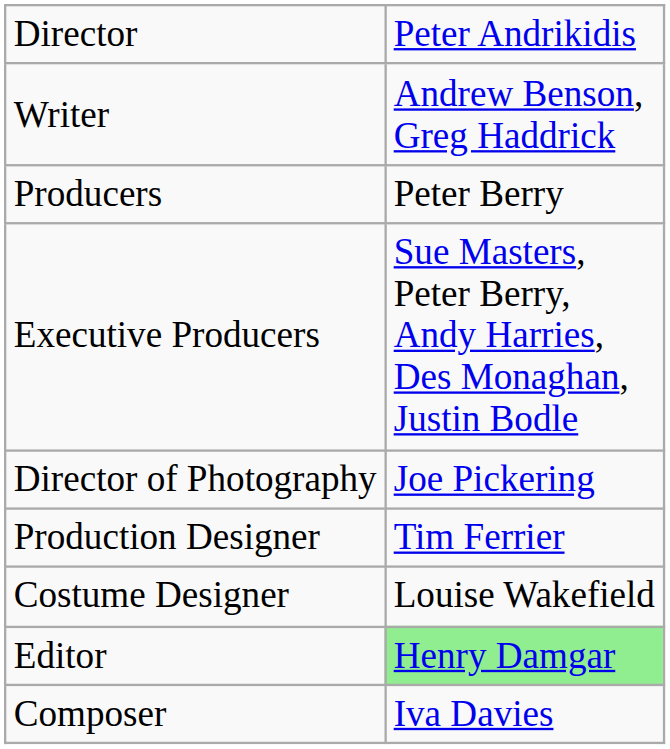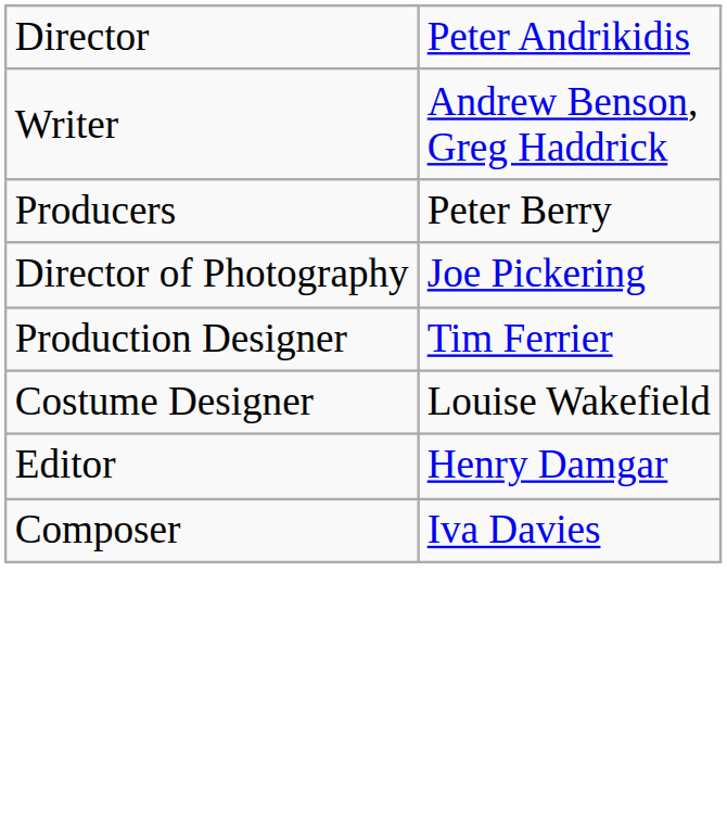- row: Executive Producers | Sue Masters, Peter Berry, Andy Harries, Des Monaghan, Justin Bodle
Editor | column 2: lightgreen background -> no background
